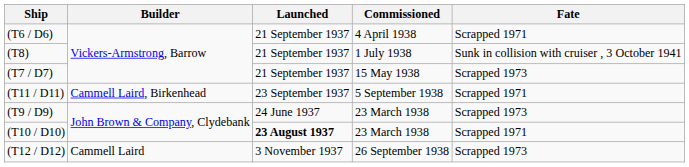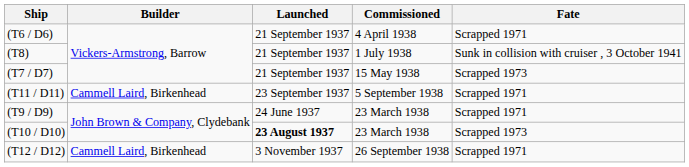(T9 / D9) | Fate: Scrapped 1973 -> Scrapped 1971
(T10 / D10) | Fate: Scrapped 1971 -> Scrapped 1973
(T12 / D12) | Builder: Cammell Laird -> Cammell Laird, Birkenhead
(T12 / D12) | Fate: Scrapped 1973 -> Scrapped 1971
